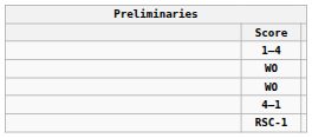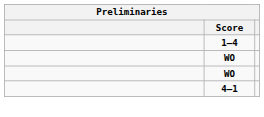- row: RSC-1
